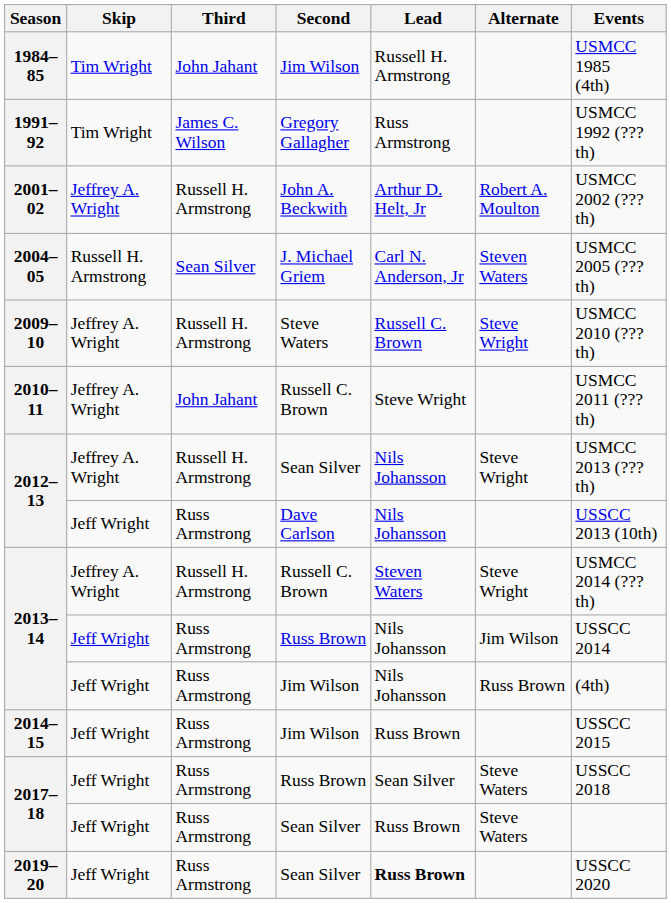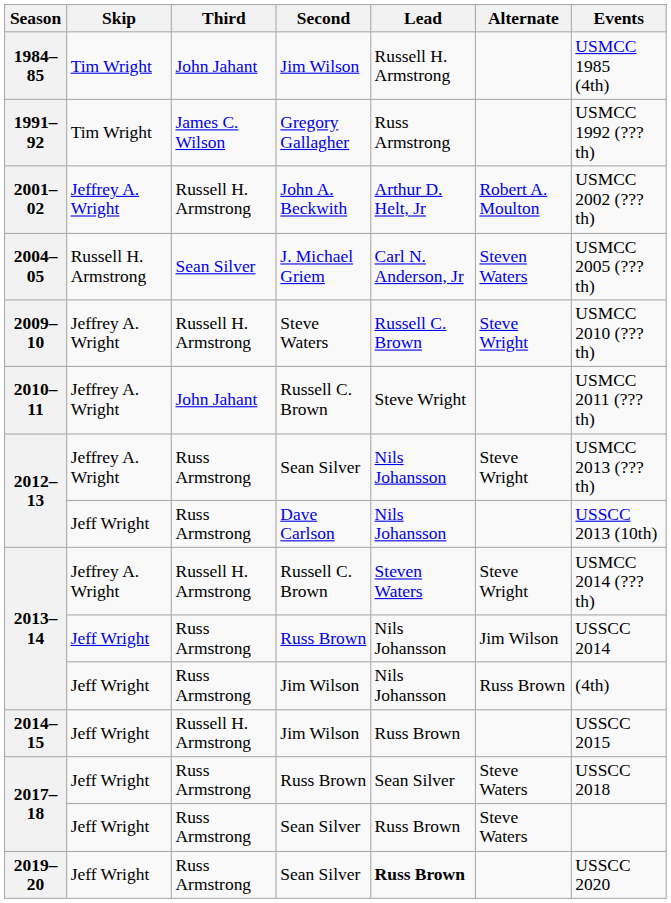2012–13 / Sean Silver | Third: Russell H. Armstrong -> Russ Armstrong
2014–15 | Third: Russ Armstrong -> Russell H. Armstrong
